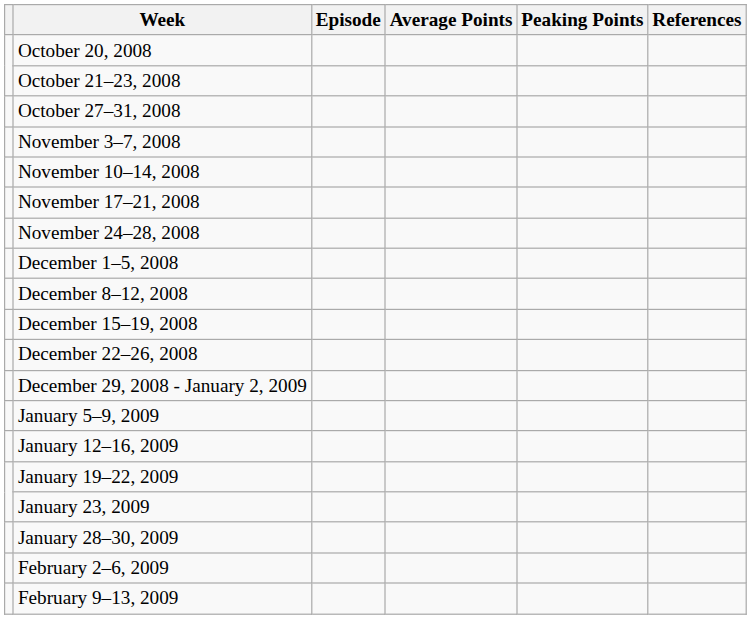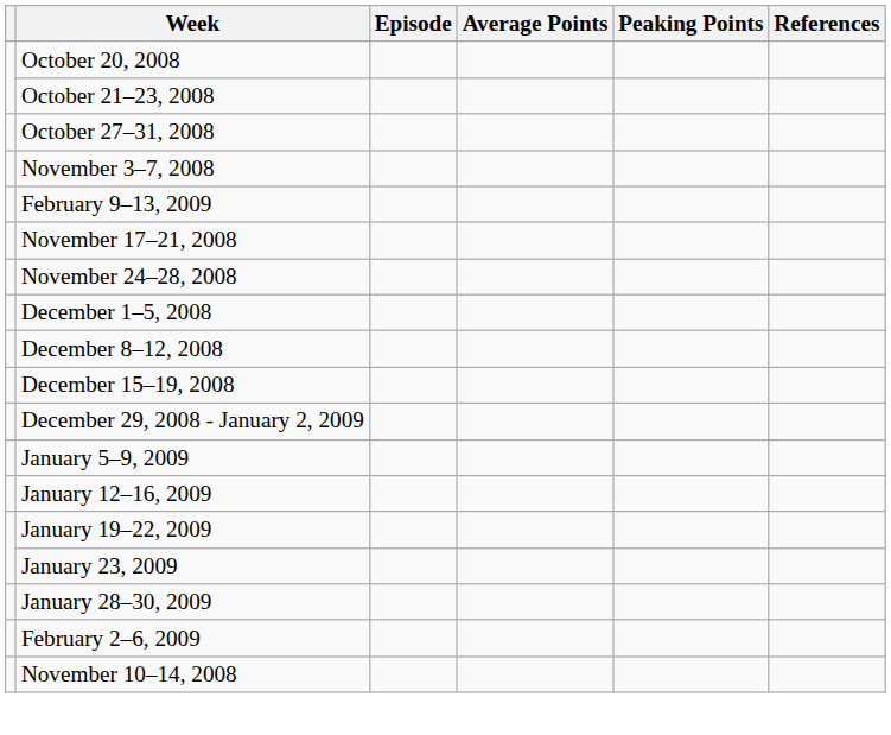rows swapped: November 10–14, 2008 <-> February 9–13, 2009
- row: December 22–26, 2008
